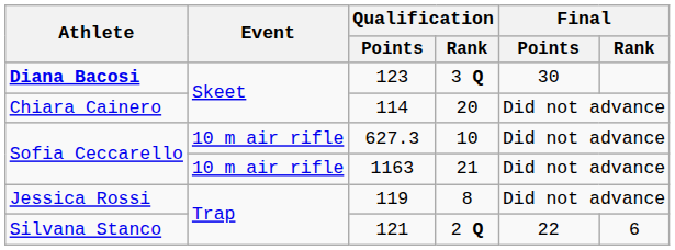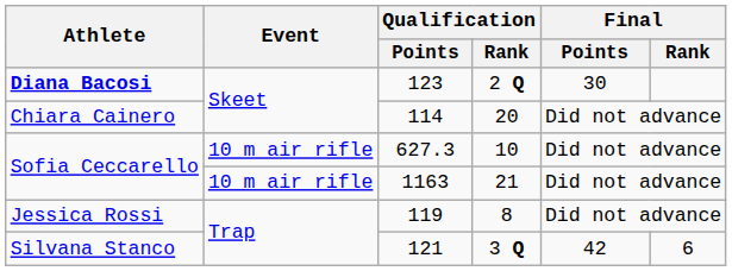123 | Qualification / Rank: 3 Q -> 2 Q
121 | Qualification / Rank: 2 Q -> 3 Q
121 | Final / Points: 22 -> 42
